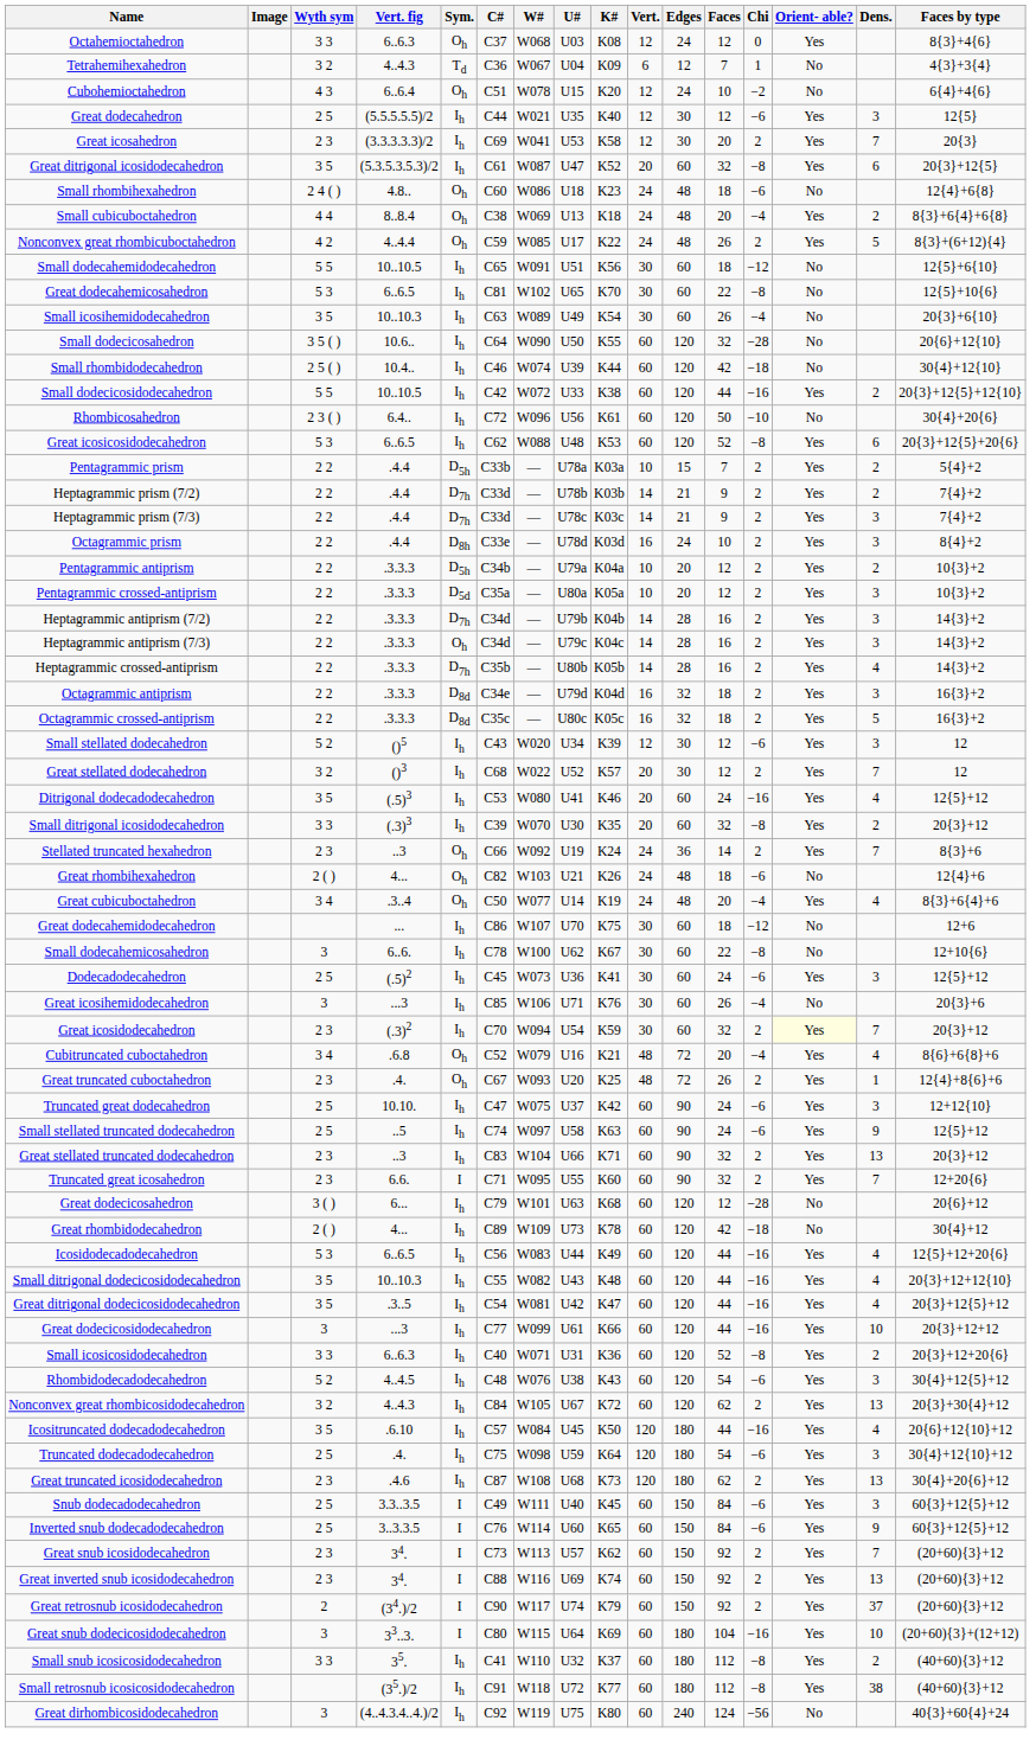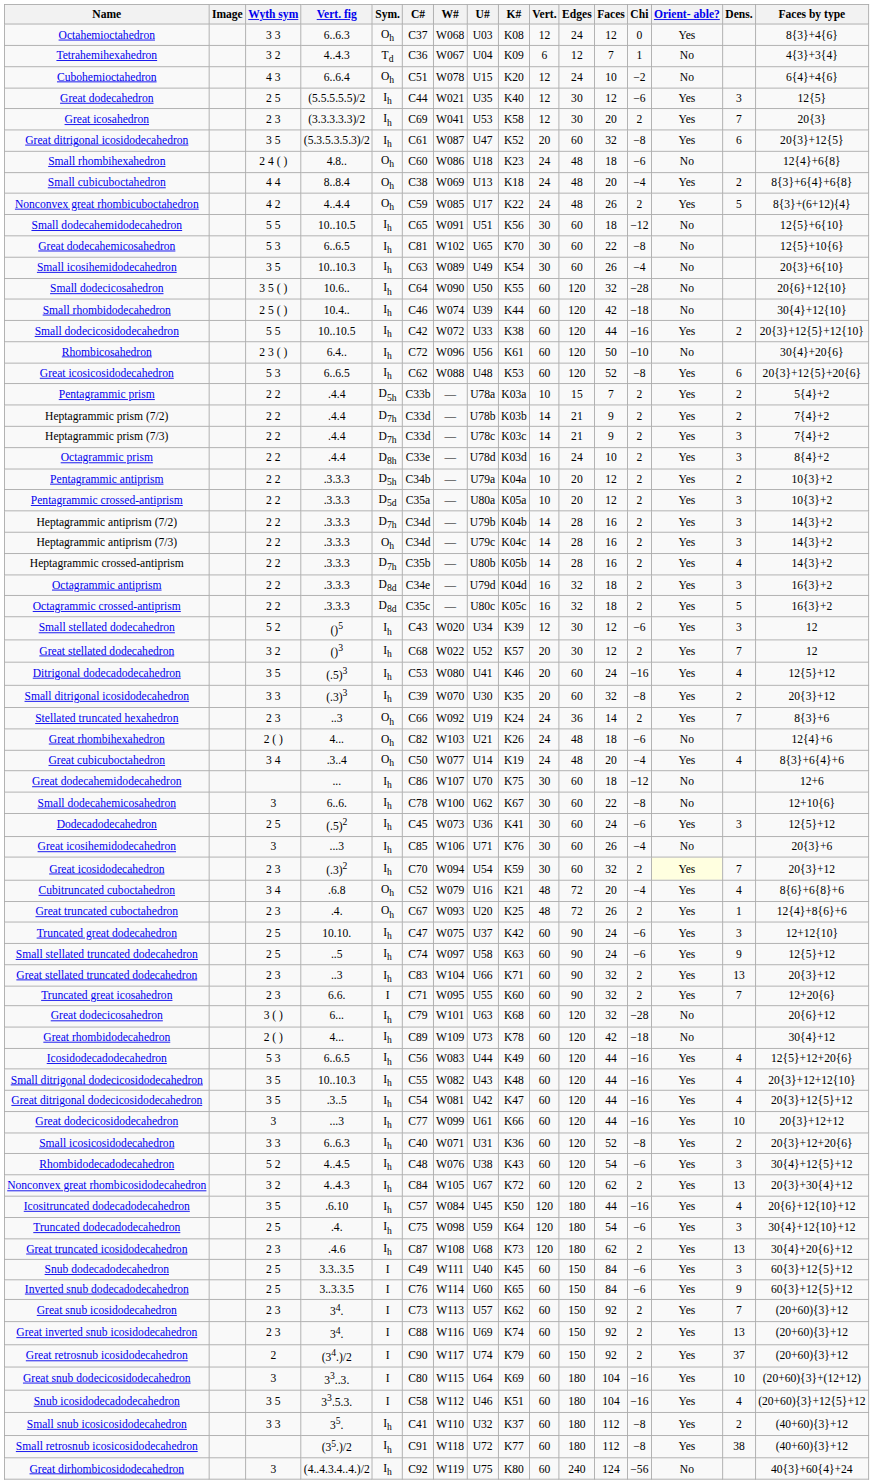Great dodecicosahedron | Faces: 12 -> 32
+ row: Snub icosidodecadodecahedron | 3 5 | 33.5.3. | I | C58 | W112 | U46 | K51 | 60 | 180 | 104 | −16 | Yes | 4 | (20+60){3}+12{5}+12
